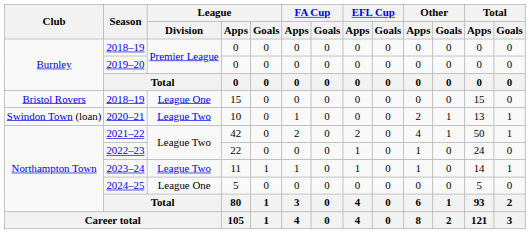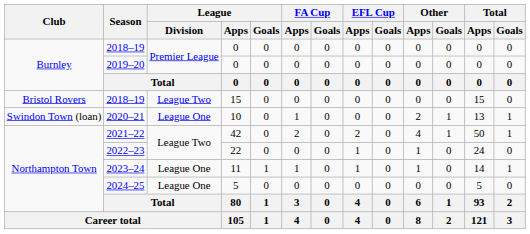2018–19 / 15 | League / Division: League One -> League Two
2020–21 | League / Division: League Two -> League One
2023–24 | League / Division: League Two -> League One
